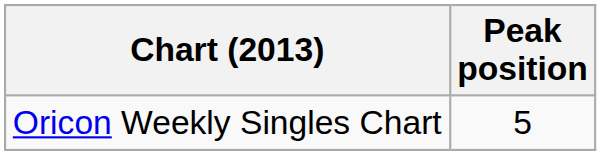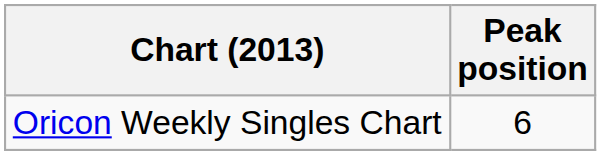Oricon Weekly Singles Chart | Peak position: 5 -> 6
